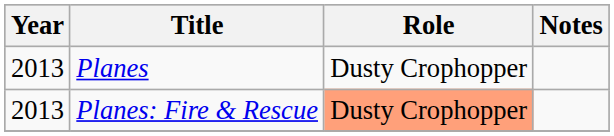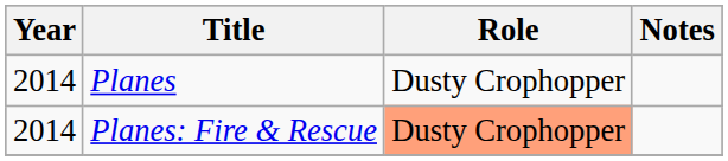Planes | Year: 2013 -> 2014
Planes: Fire & Rescue | Year: 2013 -> 2014
